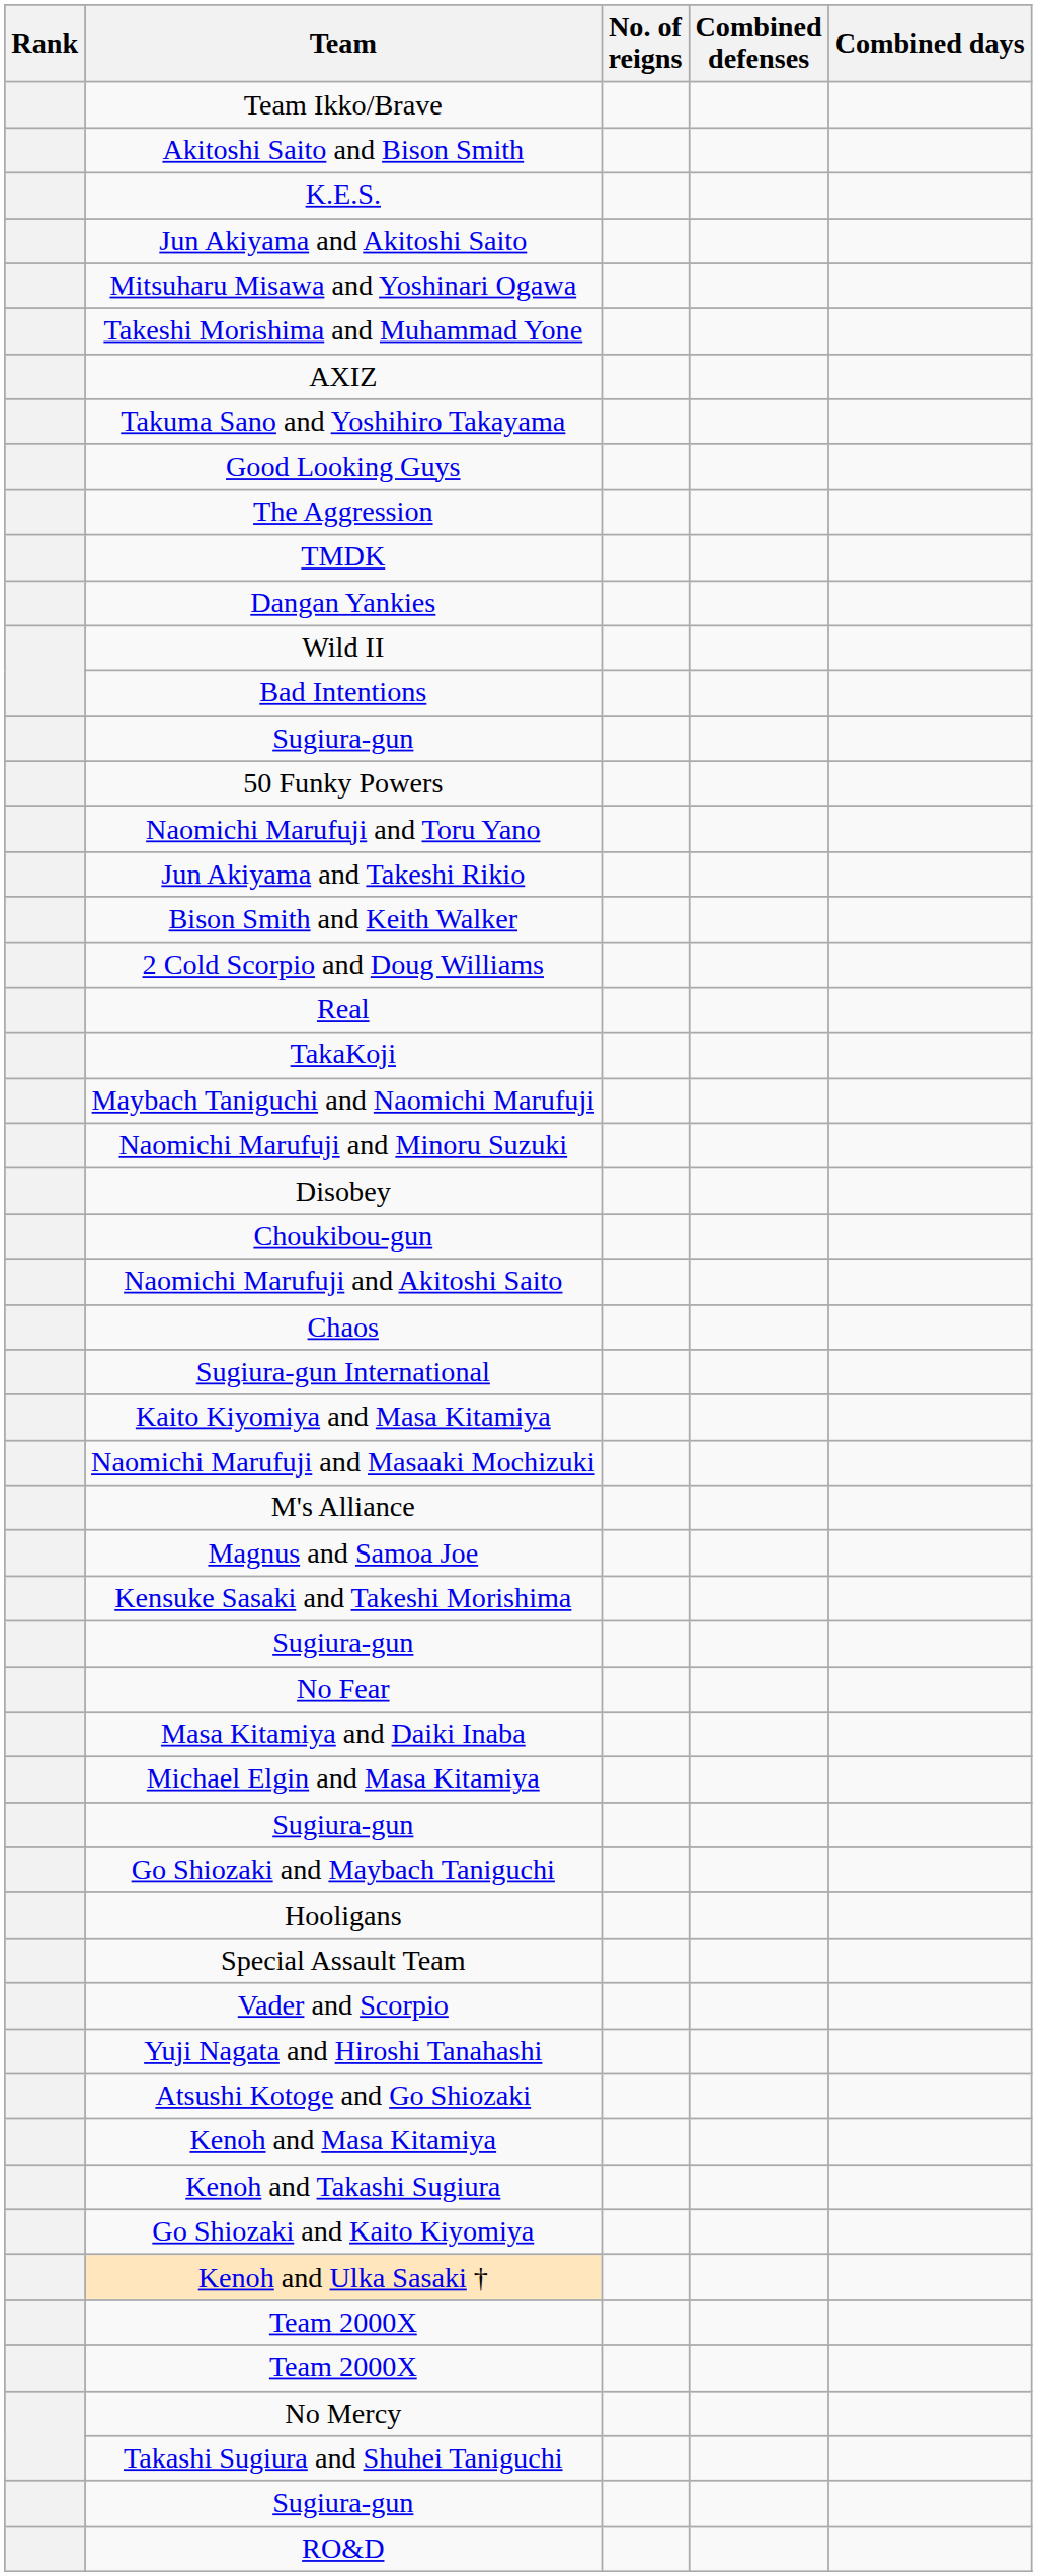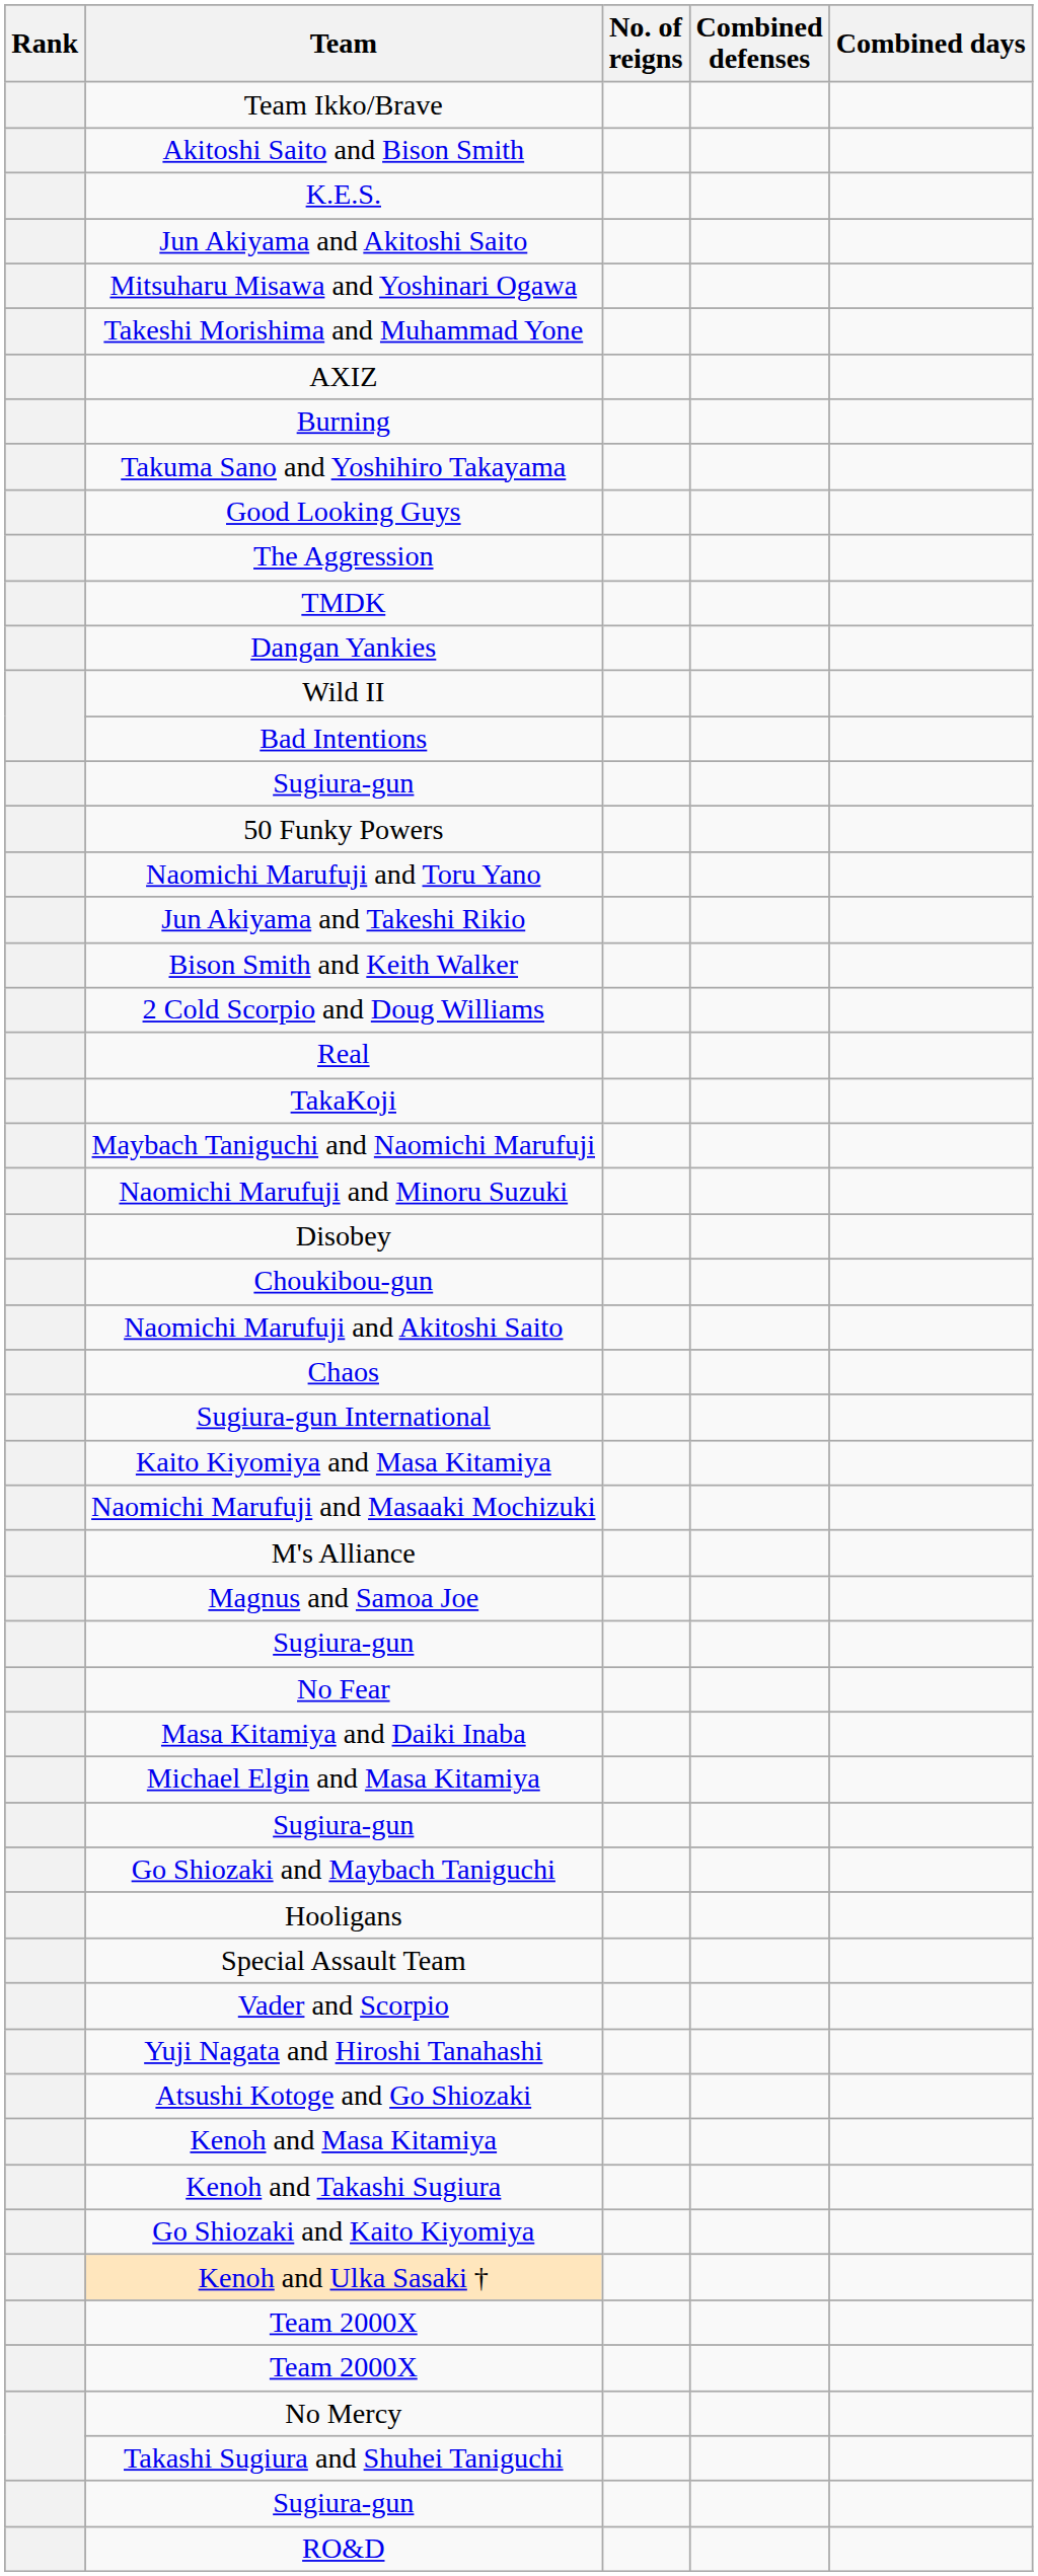+ row: Burning
- row: Kensuke Sasaki and Takeshi Morishima
